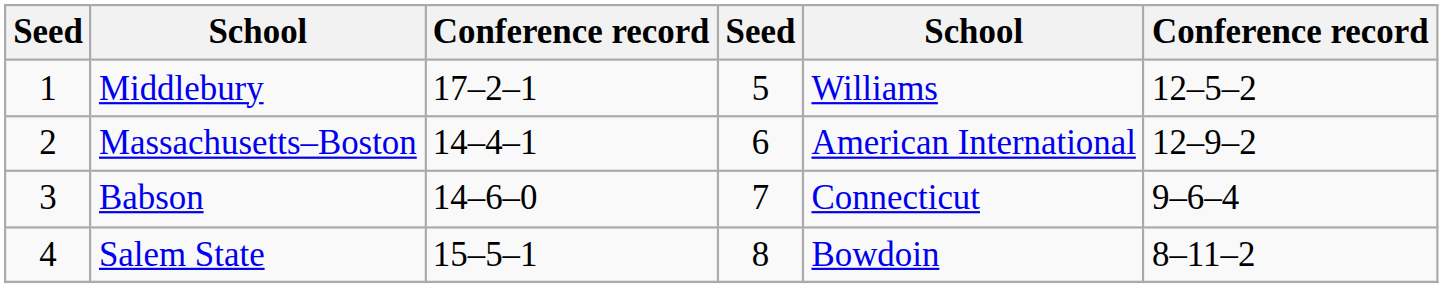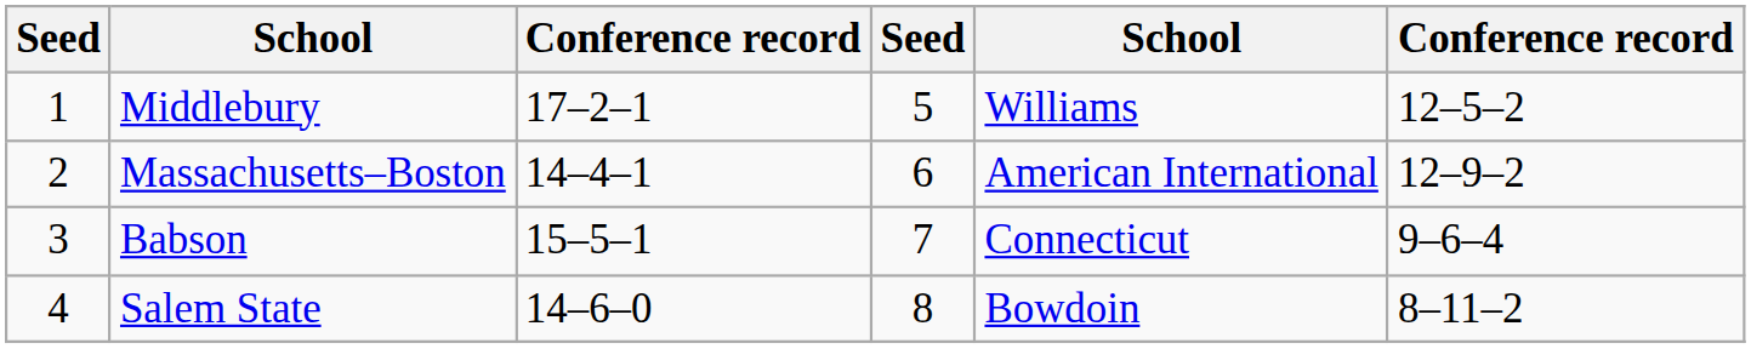Babson | column 3: 14–6–0 -> 15–5–1
Salem State | column 3: 15–5–1 -> 14–6–0
